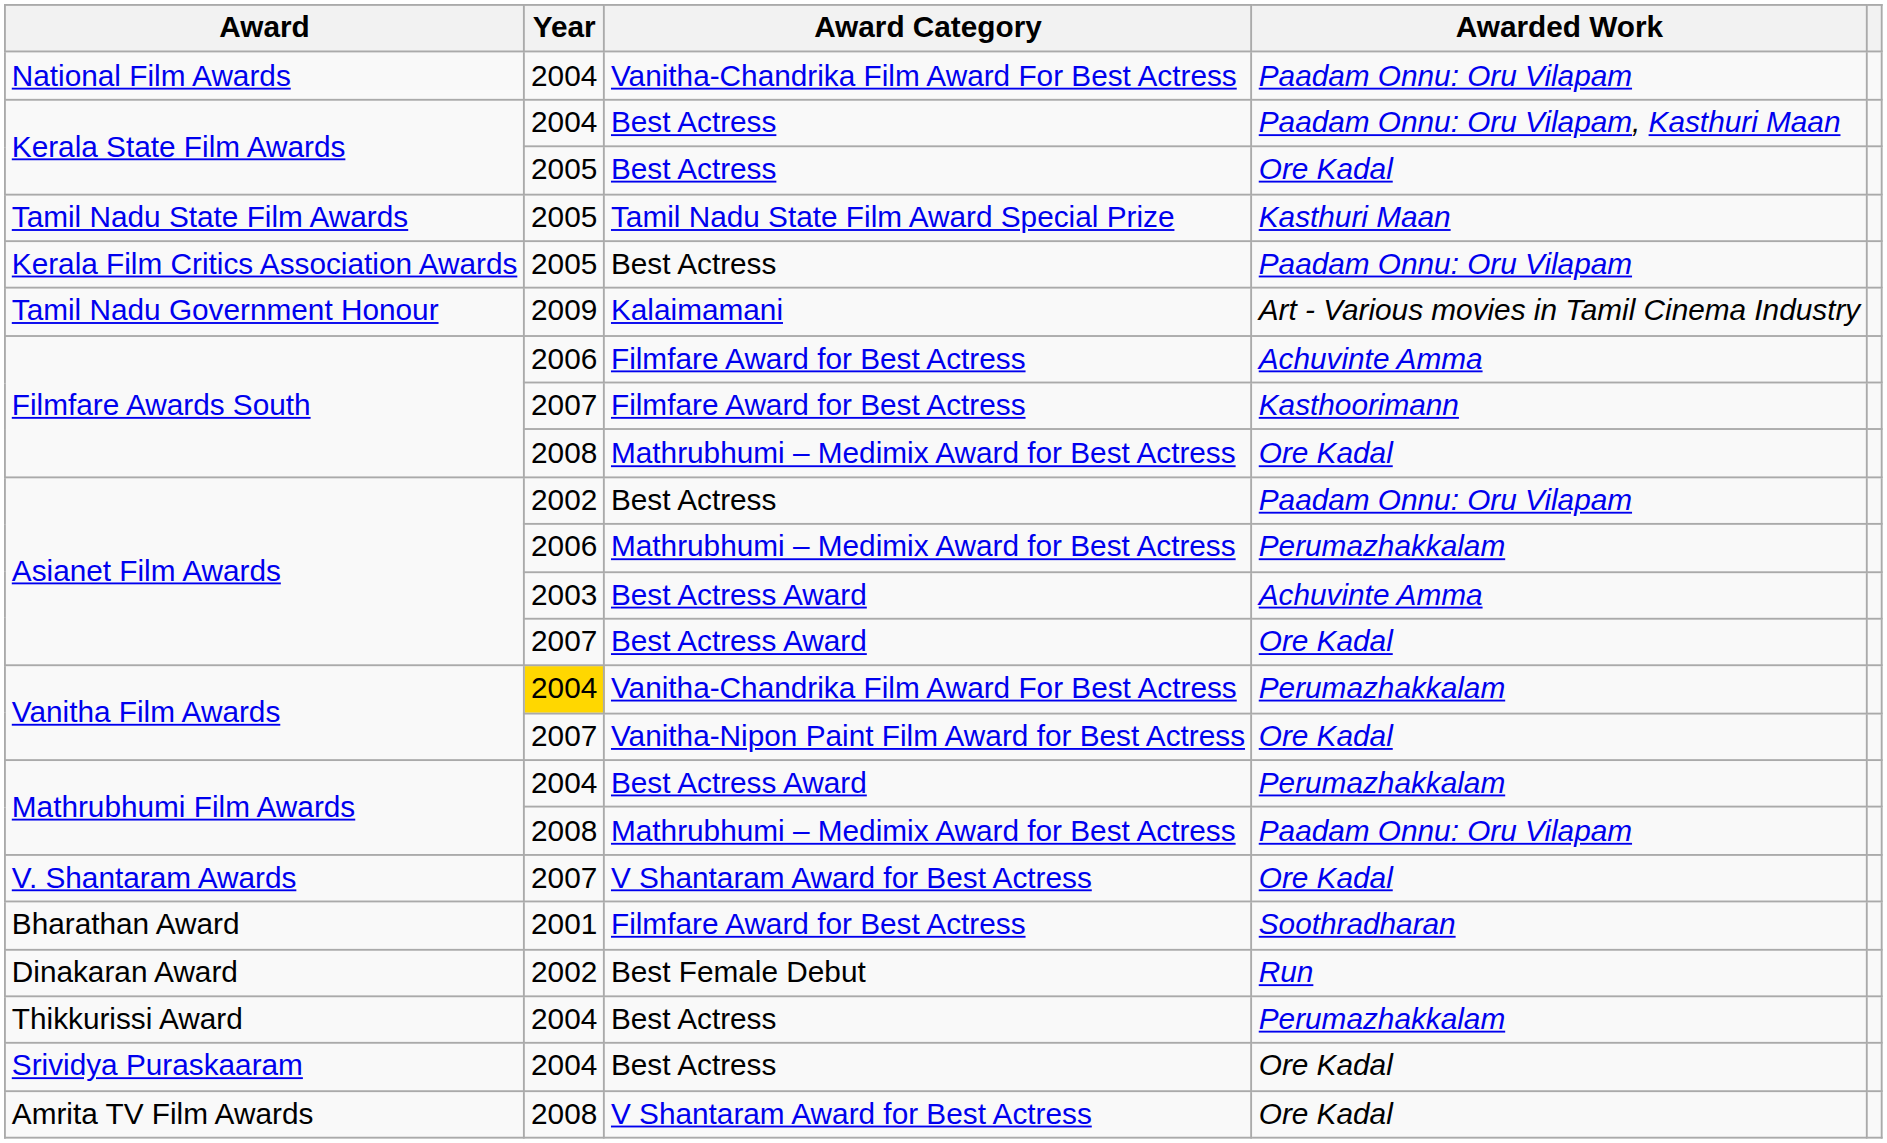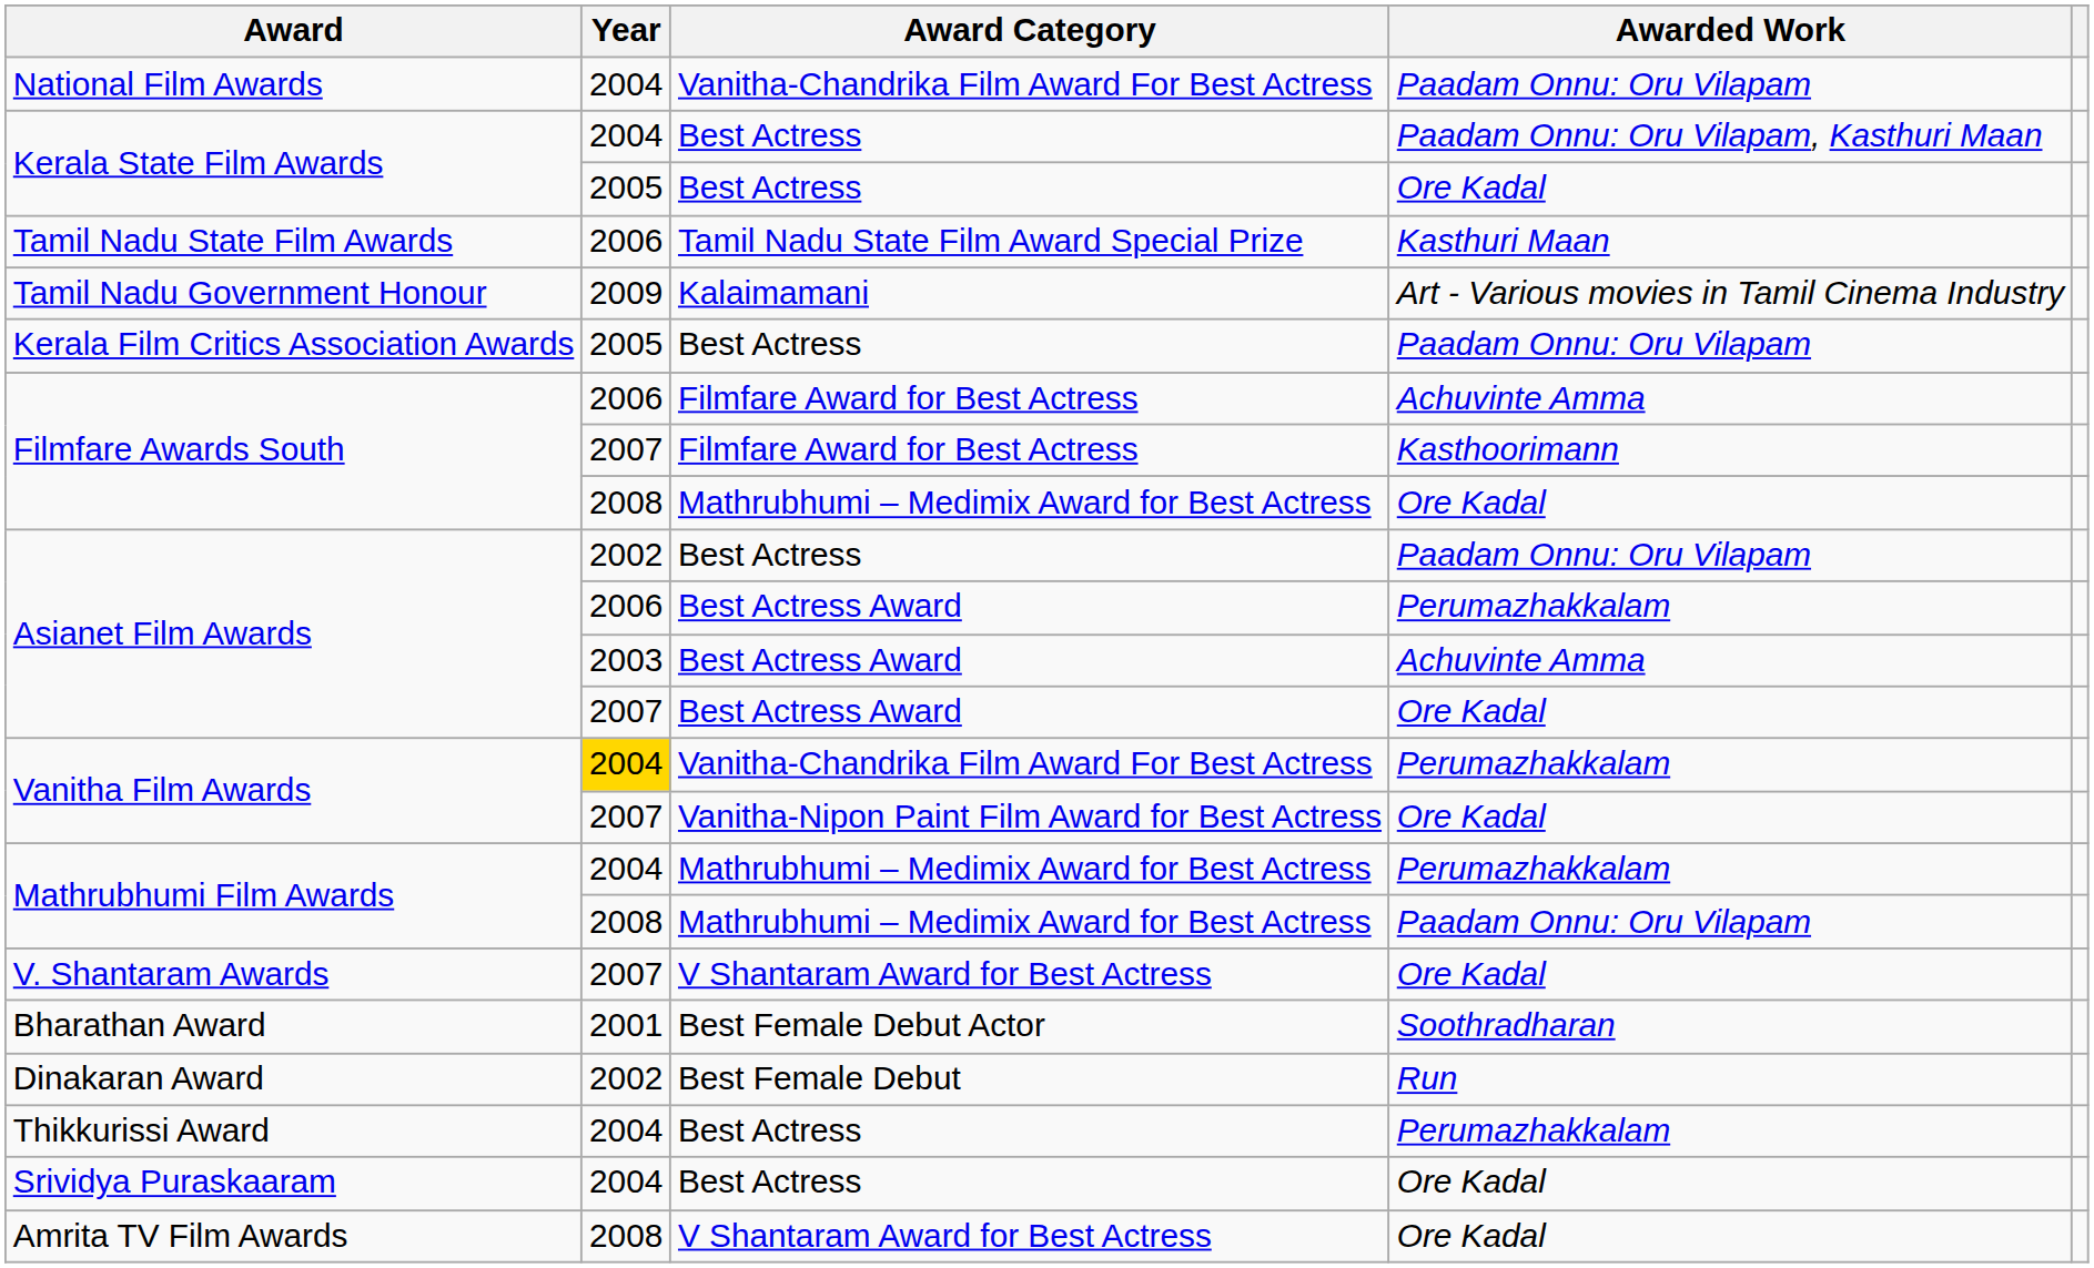Tamil Nadu State Film Awards | Year: 2005 -> 2006
rows swapped: Tamil Nadu Government Honour <-> Kerala Film Critics Association Awards
Asianet Film Awards / Perumazhakkalam | Award Category: Mathrubhumi – Medimix Award for Best Actress -> Best Actress Award
Mathrubhumi Film Awards / Perumazhakkalam | Award Category: Best Actress Award -> Mathrubhumi – Medimix Award for Best Actress
Bharathan Award | Award Category: Filmfare Award for Best Actress -> Best Female Debut Actor
